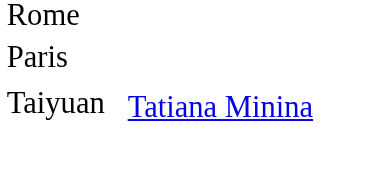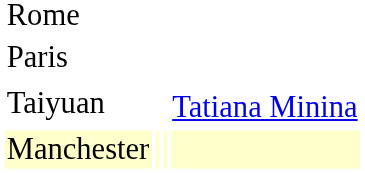+ row: Manchester
